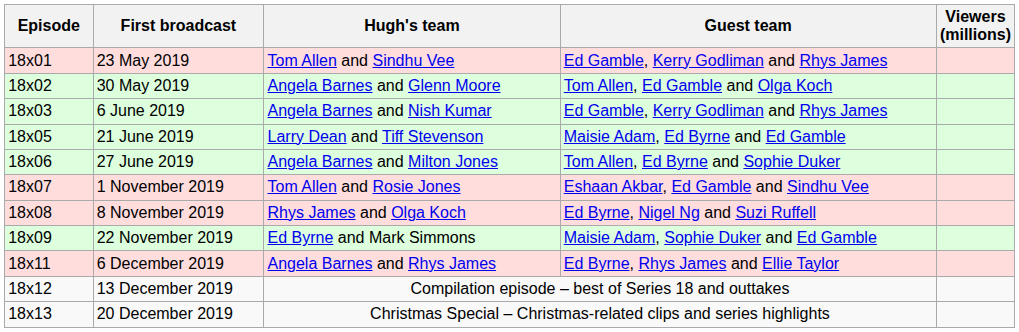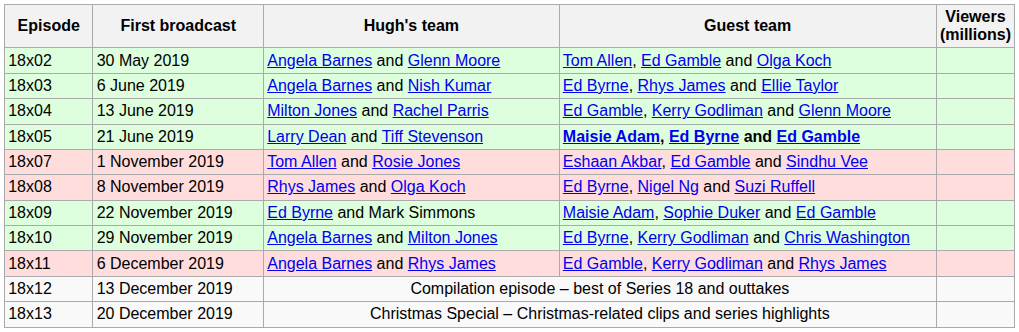- row: 18x01 | 23 May 2019 | Tom Allen and Sindhu Vee | Ed Gamble, Kerry Godliman and Rhys James
6 June 2019 | Guest team: Ed Gamble, Kerry Godliman and Rhys James -> Ed Byrne, Rhys James and Ellie Taylor
+ row: 18x04 | 13 June 2019 | Milton Jones and Rachel Parris | Ed Gamble, Kerry Godliman and Glenn Moore
21 June 2019 | Guest team: normal -> bold
- row: 18x06 | 27 June 2019 | Angela Barnes and Milton Jones | Tom Allen, Ed Byrne and Sophie Duker
+ row: 18x10 | 29 November 2019 | Angela Barnes and Milton Jones | Ed Byrne, Kerry Godliman and Chris Washington
6 December 2019 | Guest team: Ed Byrne, Rhys James and Ellie Taylor -> Ed Gamble, Kerry Godliman and Rhys James
